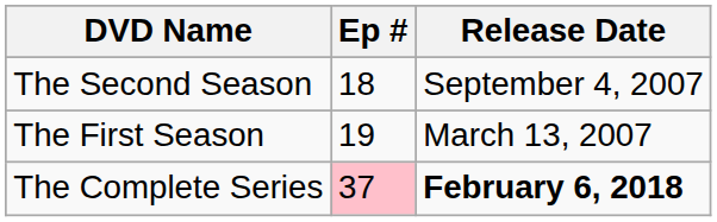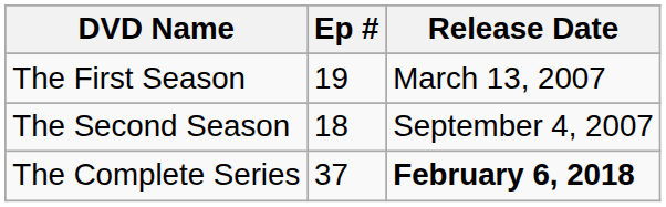rows swapped: The First Season <-> The Second Season
The Complete Series | Ep #: pink background -> no background
